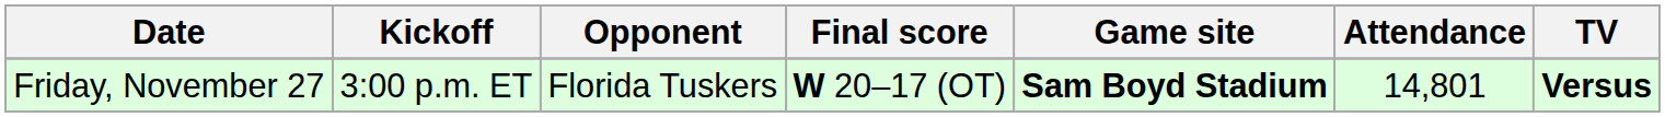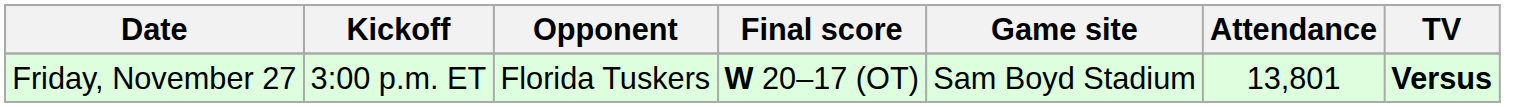Friday, November 27 | Game site: bold -> normal
Friday, November 27 | Attendance: 14,801 -> 13,801
